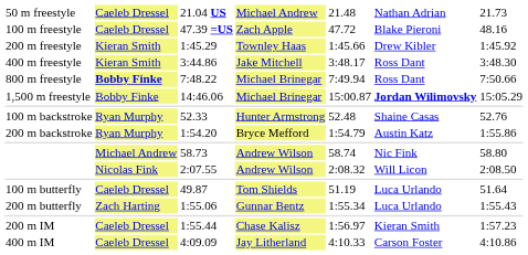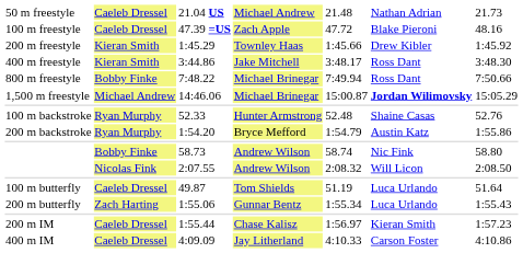7:48.22 | column 2: bold -> normal
14:46.06 | column 2: Bobby Finke -> Michael Andrew
58.73 | column 2: Michael Andrew -> Bobby Finke
